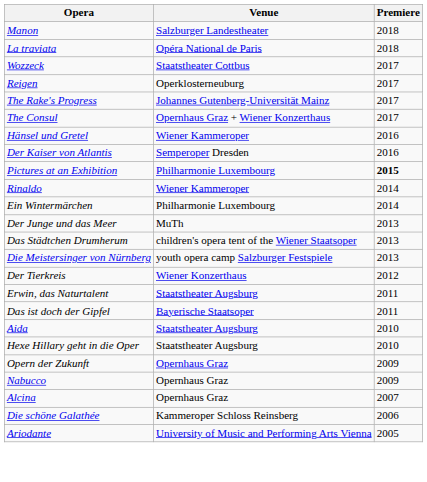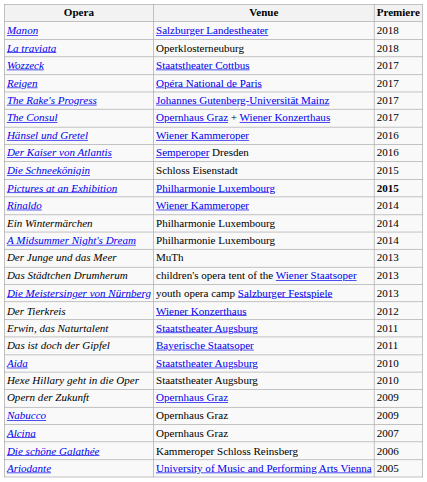La traviata | Venue: Opéra National de Paris -> Operklosterneuburg
Reigen | Venue: Operklosterneuburg -> Opéra National de Paris
+ row: Die Schneekönigin | Schloss Eisenstadt | 2015
+ row: A Midsummer Night's Dream | Philharmonie Luxembourg | 2014
